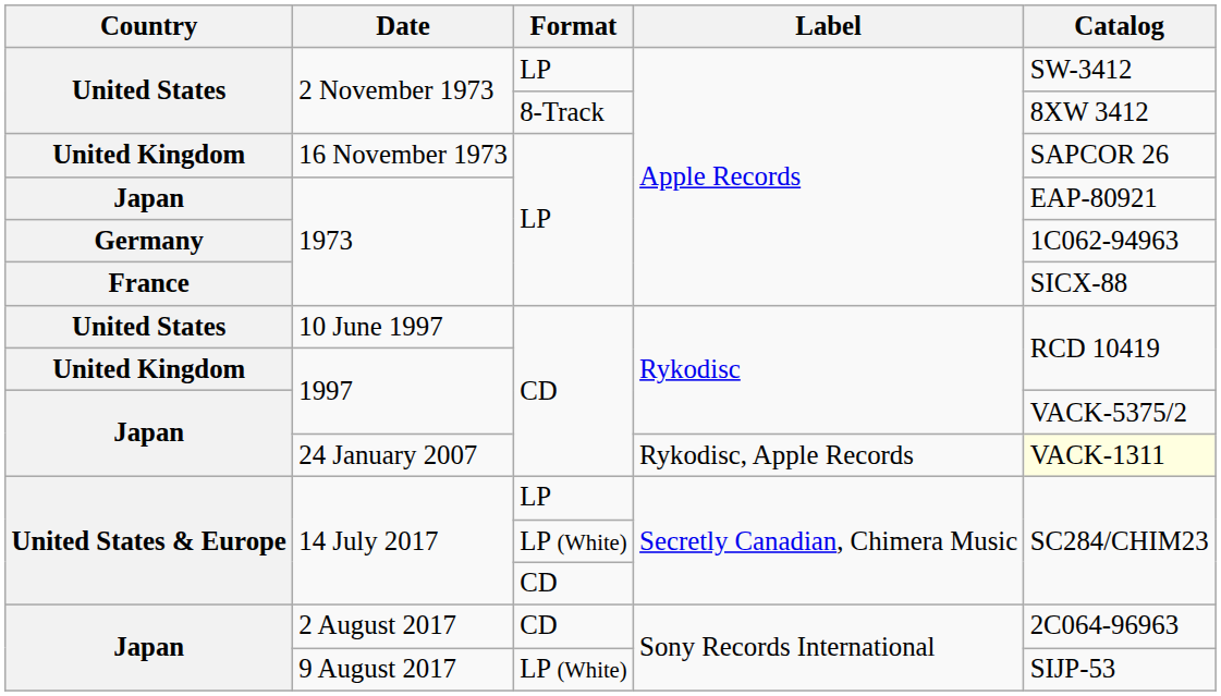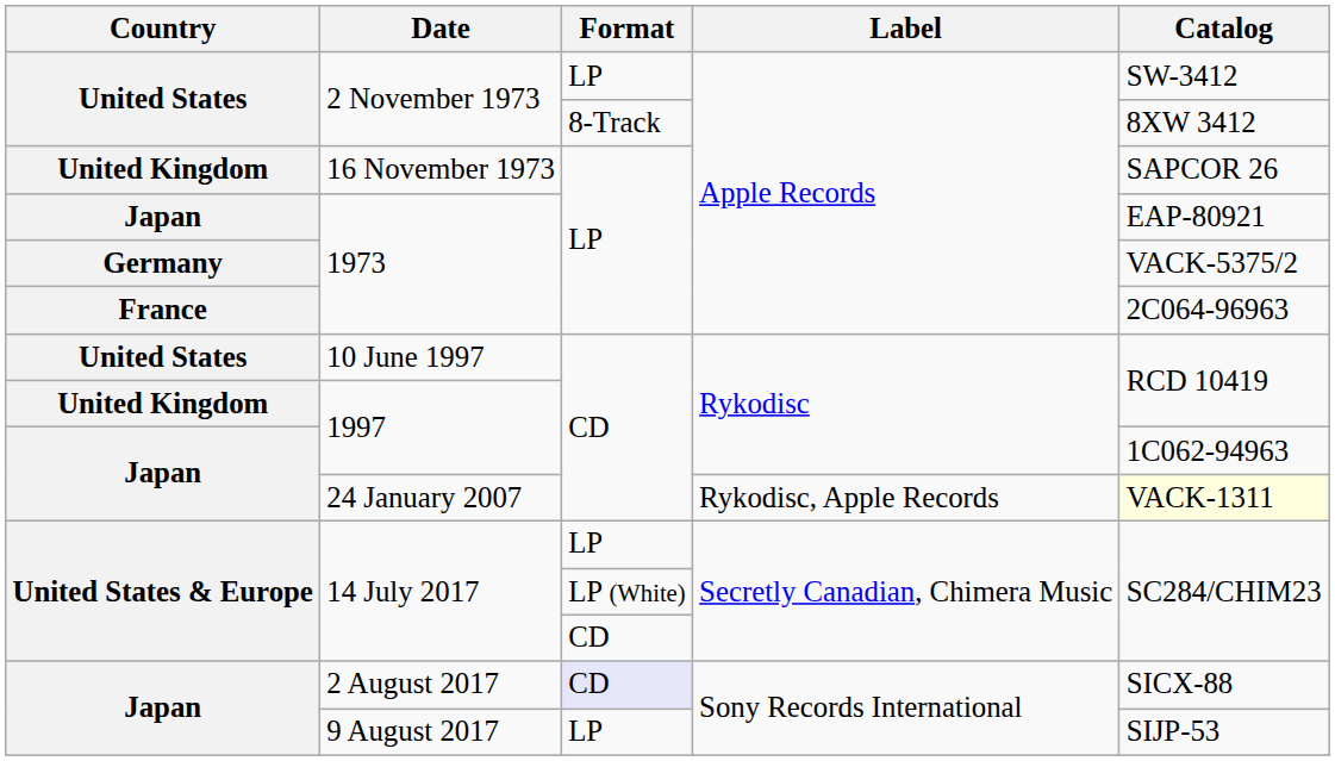Germany / 1973 | Catalog: 1C062-94963 -> VACK-5375/2
France / 1973 | Catalog: SICX-88 -> 2C064-96963
Japan / 1997 | Catalog: VACK-5375/2 -> 1C062-94963
2 August 2017 | Format: no background -> lavender background
2 August 2017 | Catalog: 2C064-96963 -> SICX-88
9 August 2017 | Format: LP (White) -> LP
